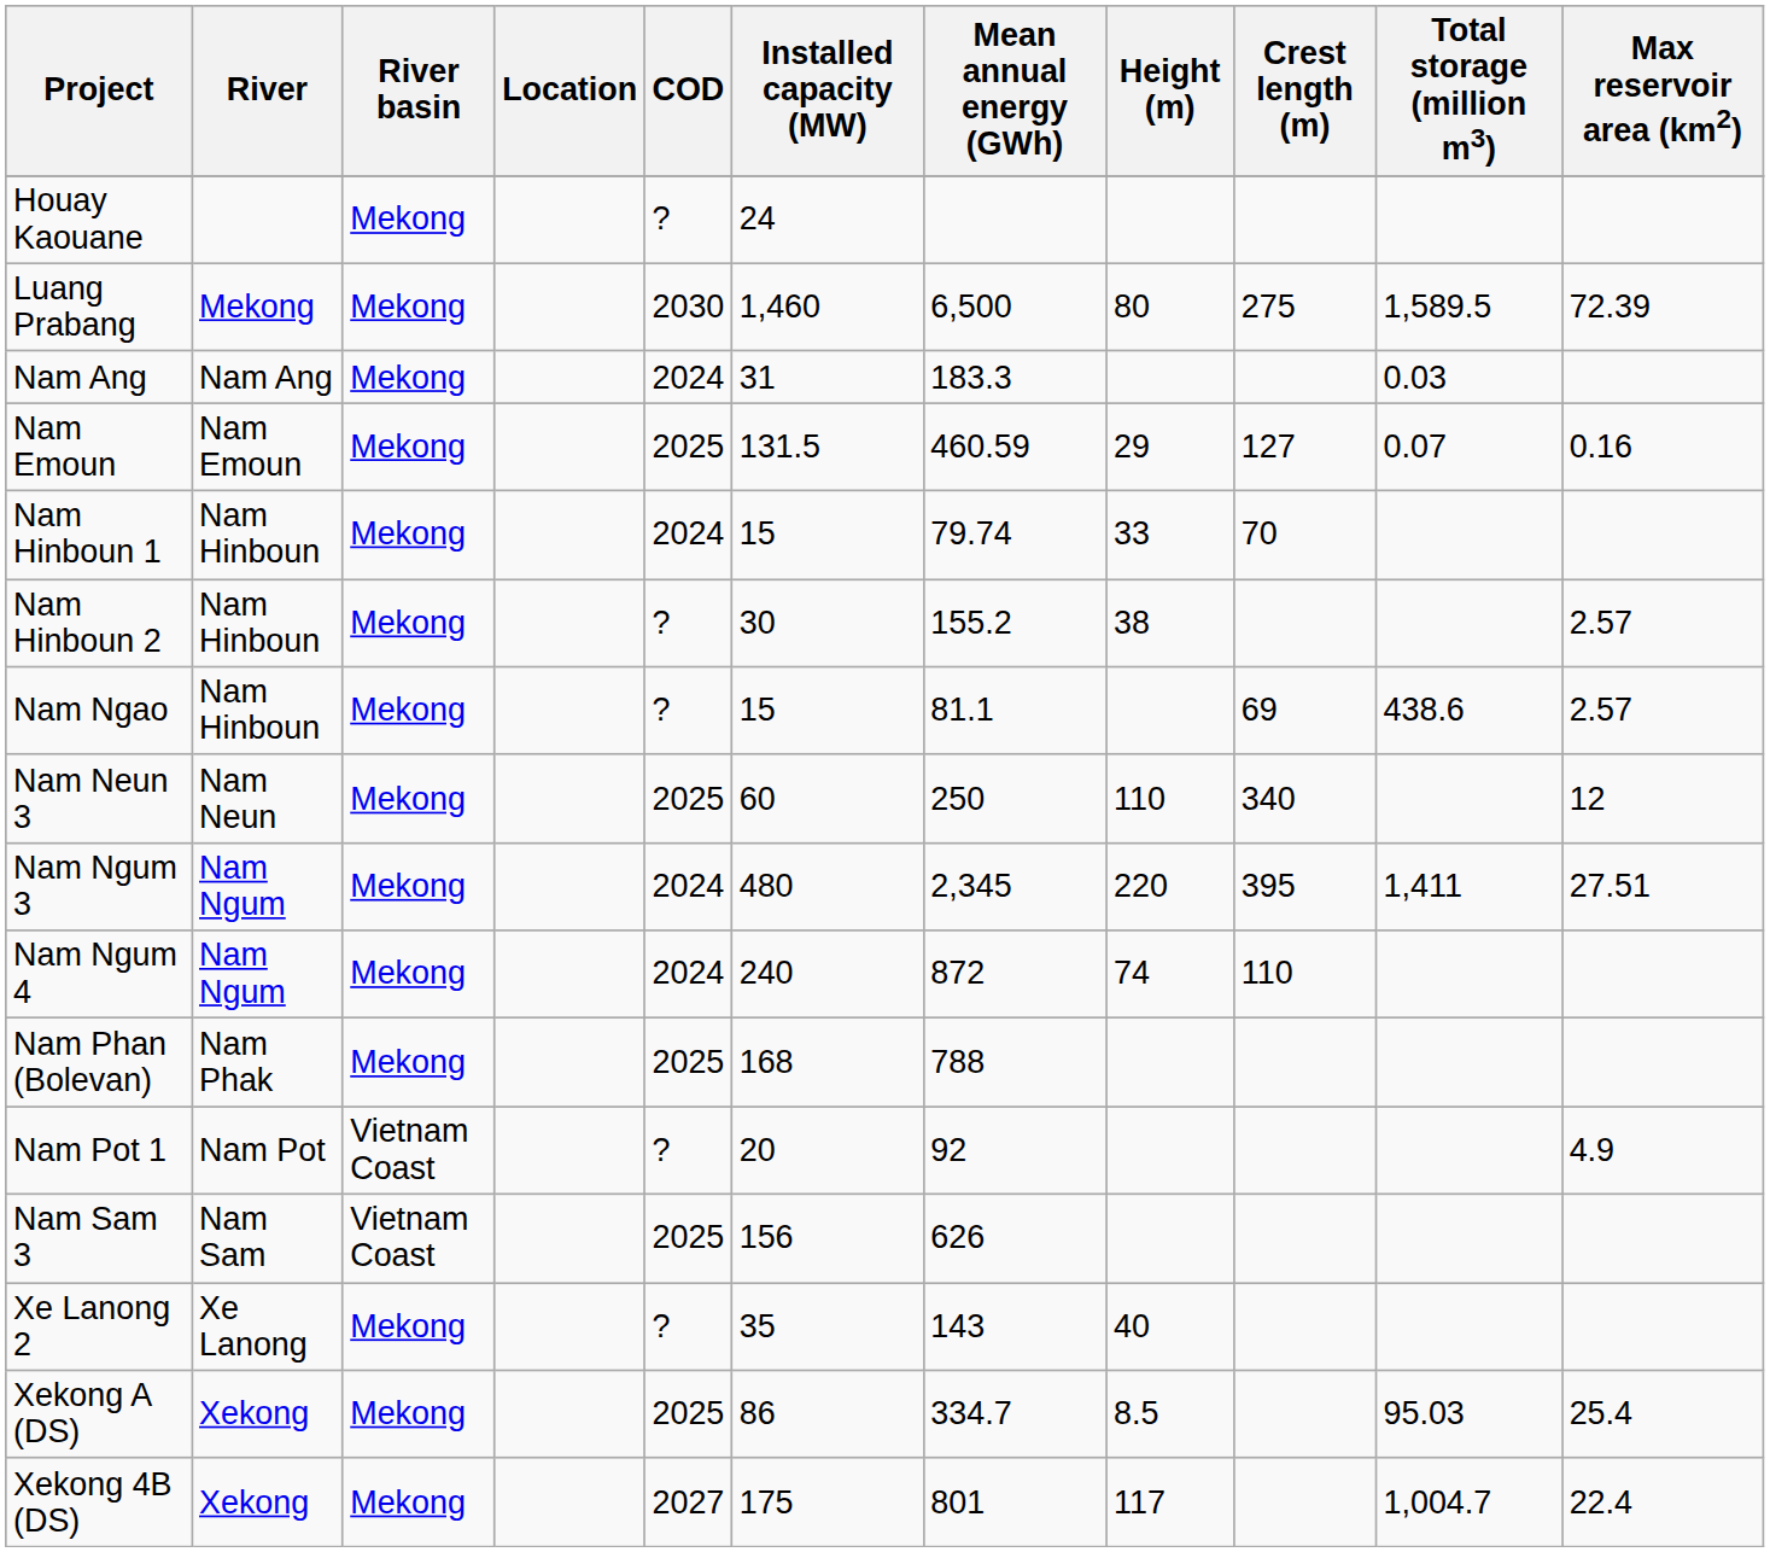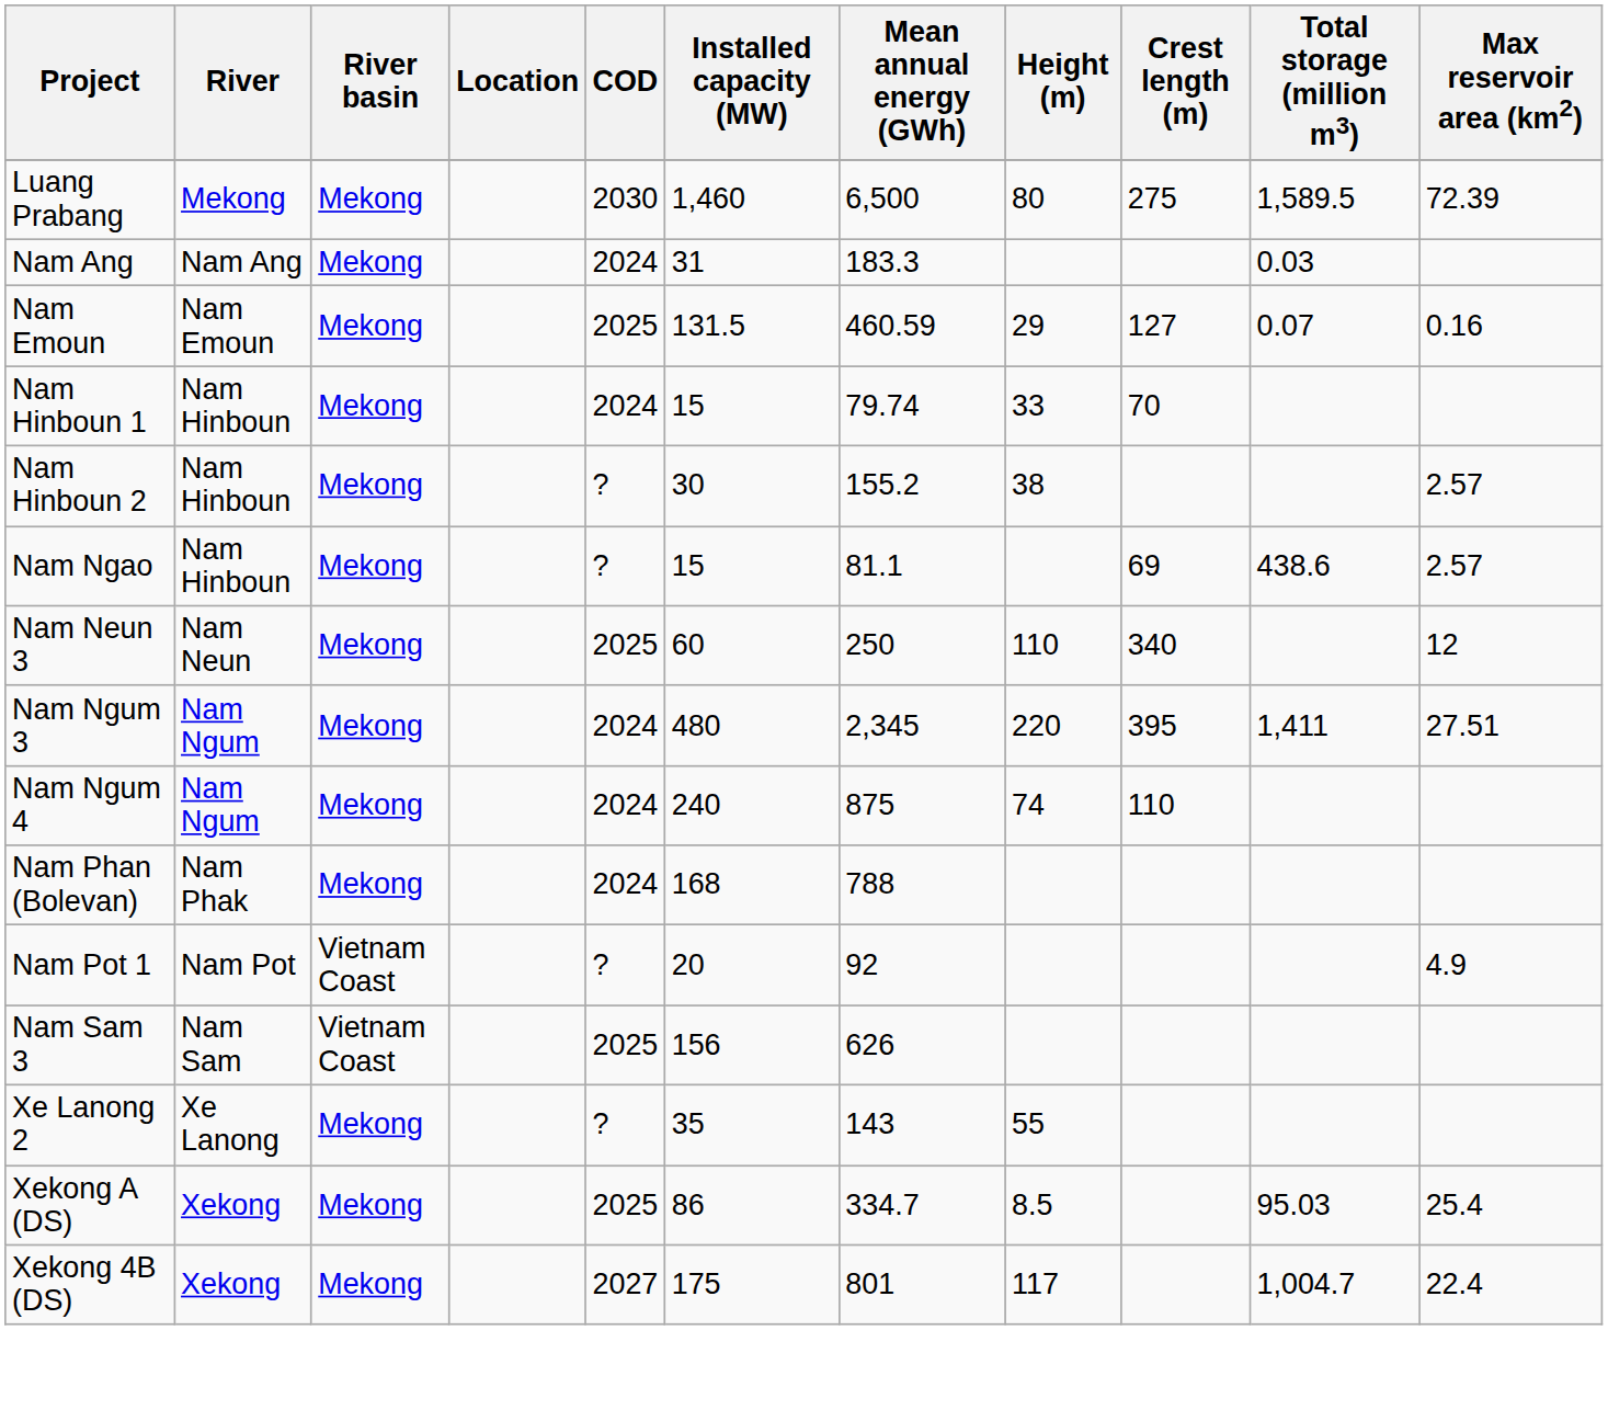- row: Houay Kaouane | Mekong | ? | 24
Nam Ngum 4 | Mean annual energy (GWh): 872 -> 875
Nam Phan (Bolevan) | COD: 2025 -> 2024
Xe Lanong 2 | Height (m): 40 -> 55
